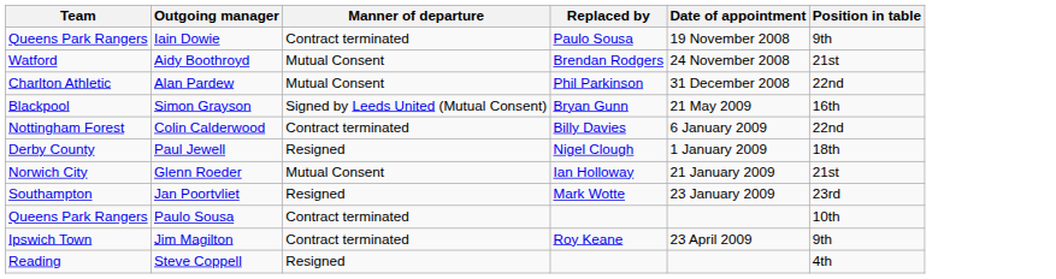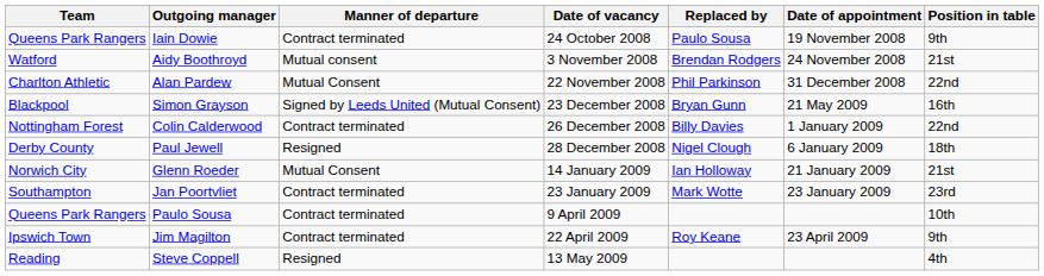+ column: Date of vacancy | 24 October 2008 | 3 November 2008 | 22 November 2008 | 23 December 2008 | 26 December 2008 | 28 December 2008 | 14 January 2009 | 23 January 2009 | 9 April 2009 | 22 April 2009 | 13 May 2009
Aidy Boothroyd | Manner of departure: Mutual Consent -> Mutual consent
Colin Calderwood | Date of appointment: 6 January 2009 -> 1 January 2009
Paul Jewell | Date of appointment: 1 January 2009 -> 6 January 2009
Jan Poortvliet | Manner of departure: Resigned -> Contract terminated
